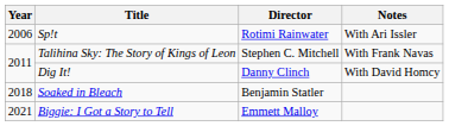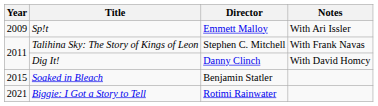Sp!t | Year: 2006 -> 2009
Sp!t | Director: Rotimi Rainwater -> Emmett Malloy
Soaked in Bleach | Year: 2018 -> 2015
Biggie: I Got a Story to Tell | Director: Emmett Malloy -> Rotimi Rainwater
